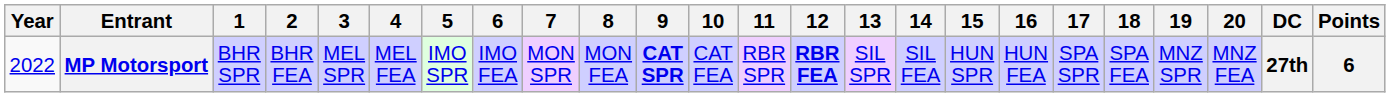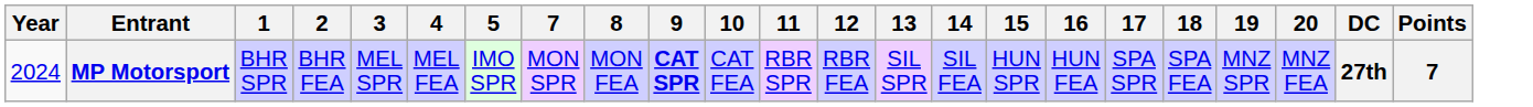- column: 6 | IMO FEA
MP Motorsport | Year: 2022 -> 2024
MP Motorsport | 12: bold -> normal
MP Motorsport | Points: 6 -> 7
